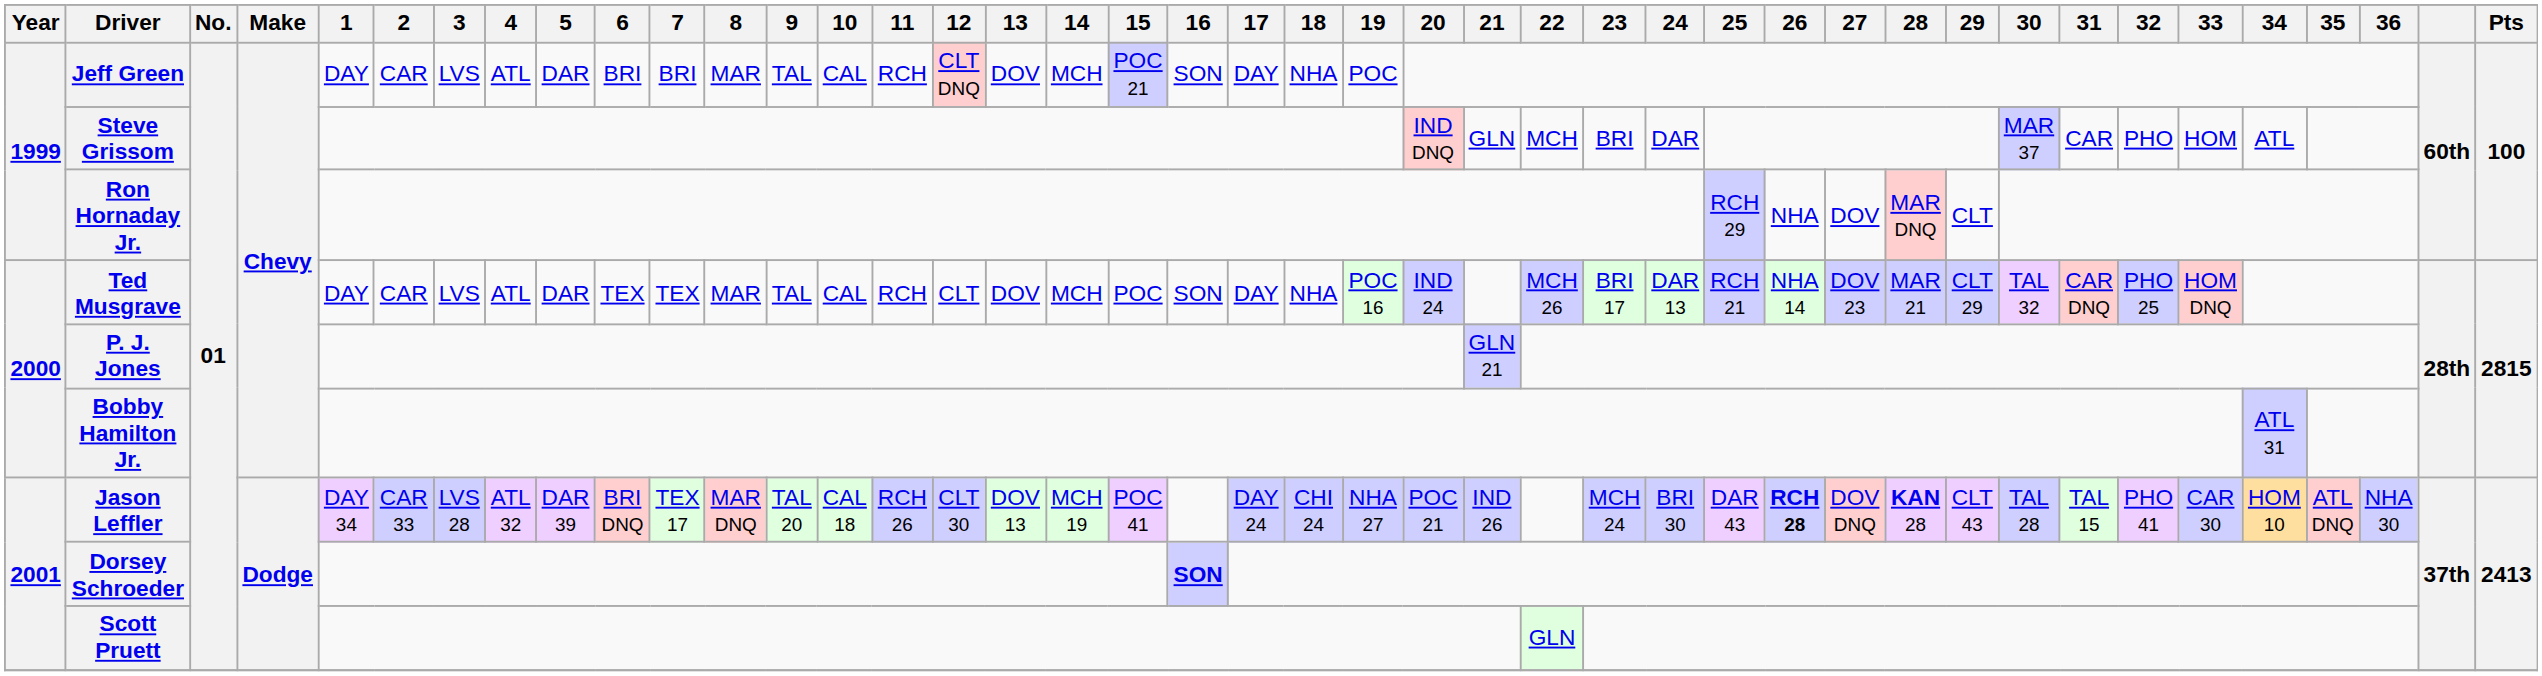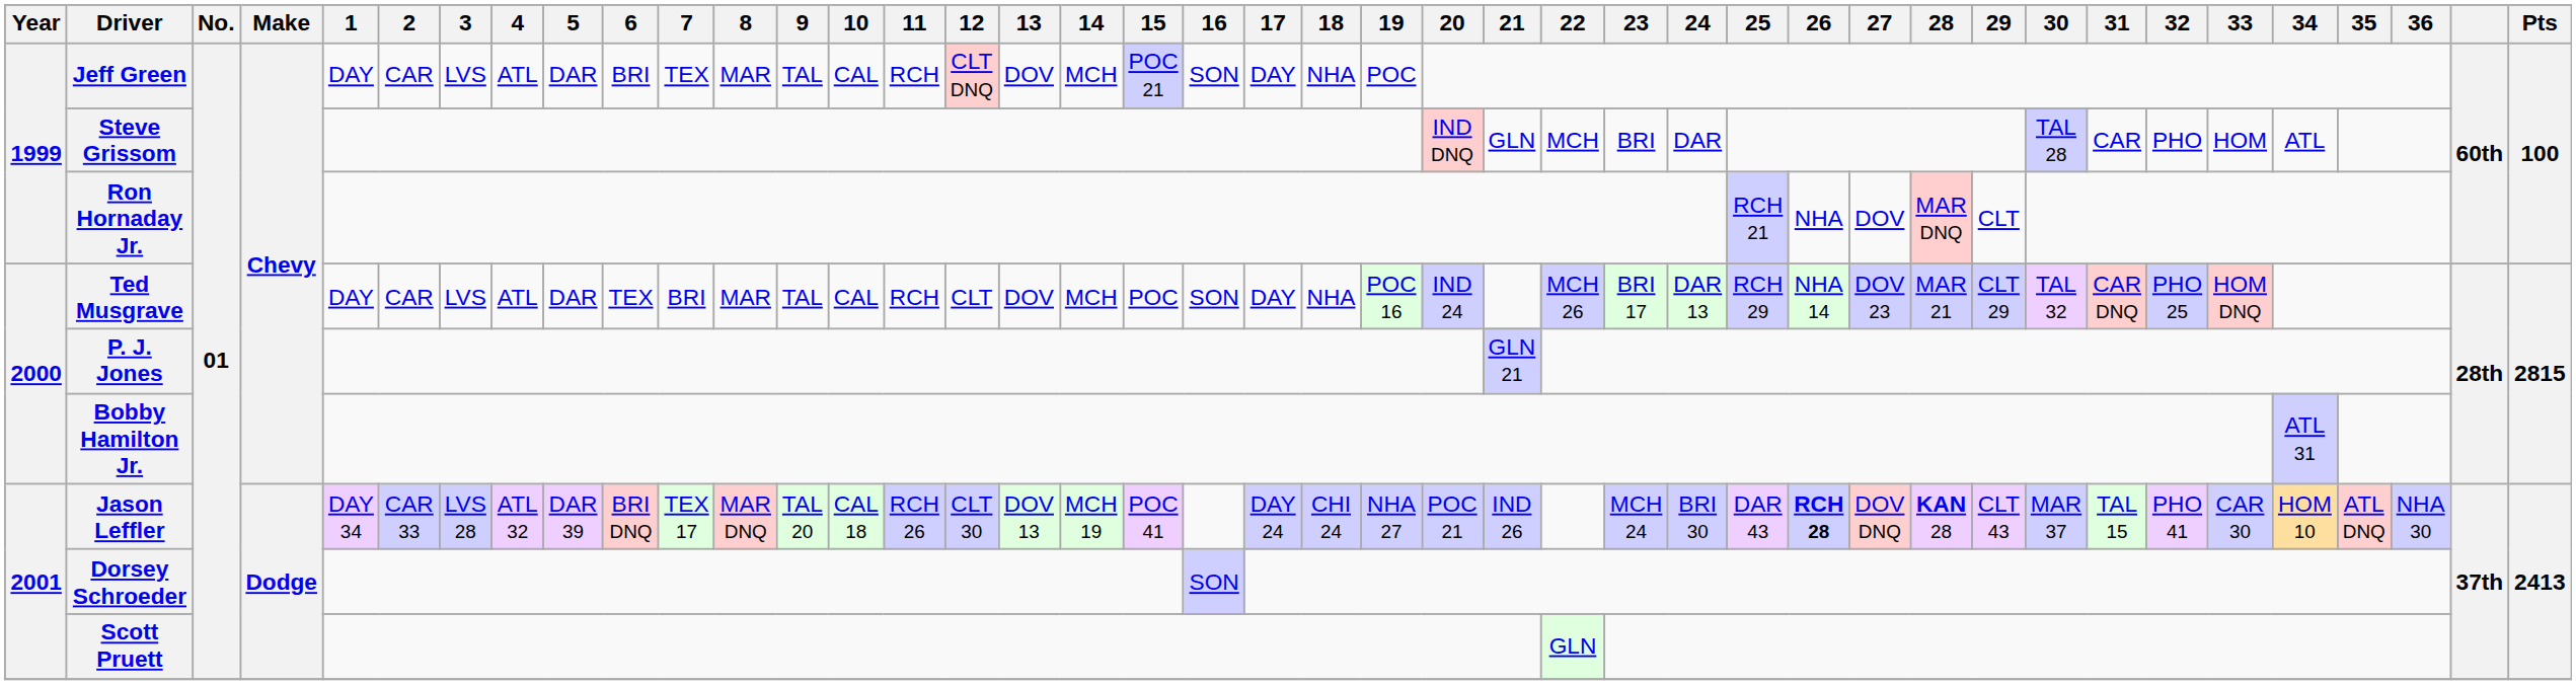Jeff Green | 7: BRI -> TEX
Steve Grissom | 30: MAR 37 -> TAL 28
Ron Hornaday Jr. | 25: RCH 29 -> RCH 21
Ted Musgrave | 7: TEX -> BRI
Ted Musgrave | 25: RCH 21 -> RCH 29
Jason Leffler | 30: TAL 28 -> MAR 37
Dorsey Schroeder | 16: bold -> normal
